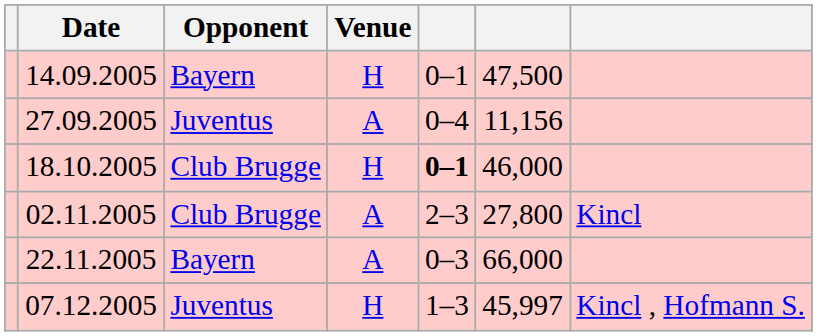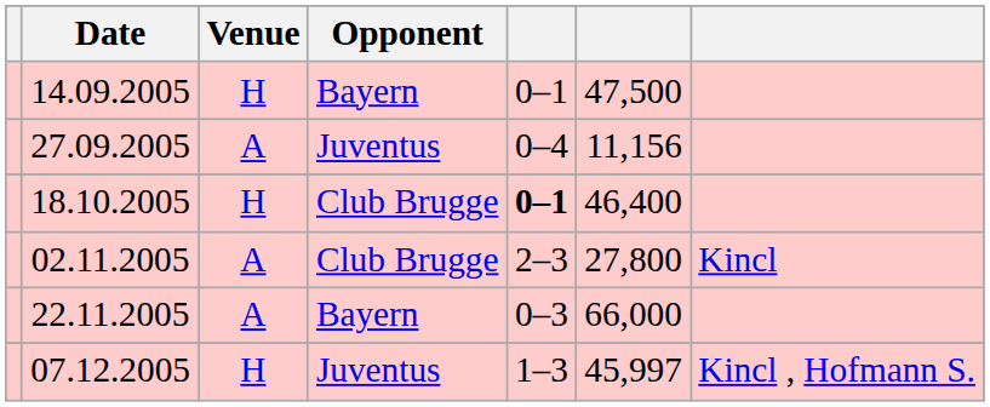columns swapped: Venue <-> Opponent
18.10.2005 | column 6: 46,000 -> 46,400
